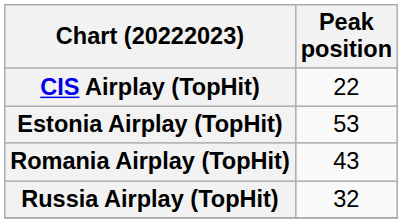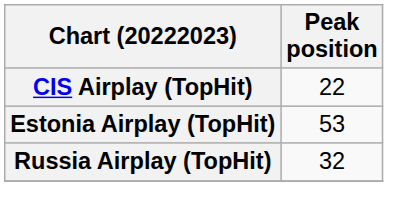- row: Romania Airplay (TopHit) | 43
